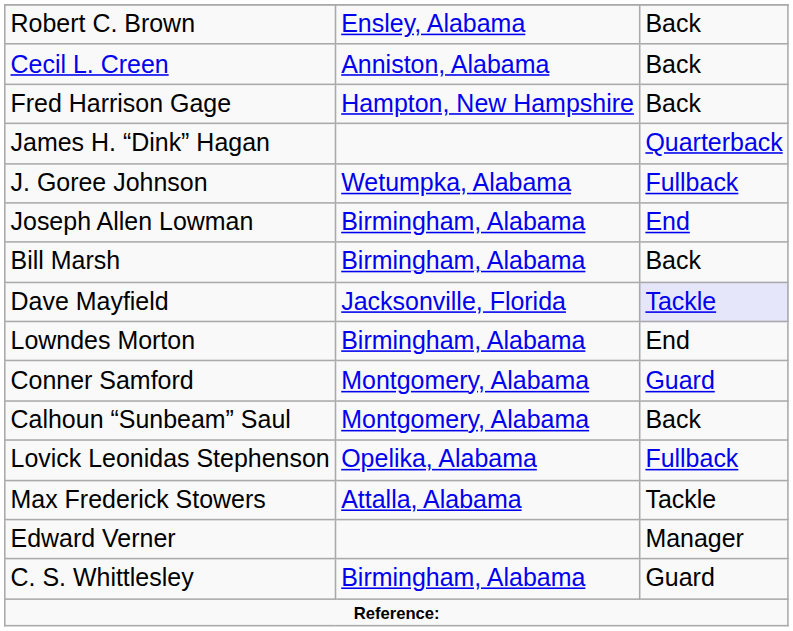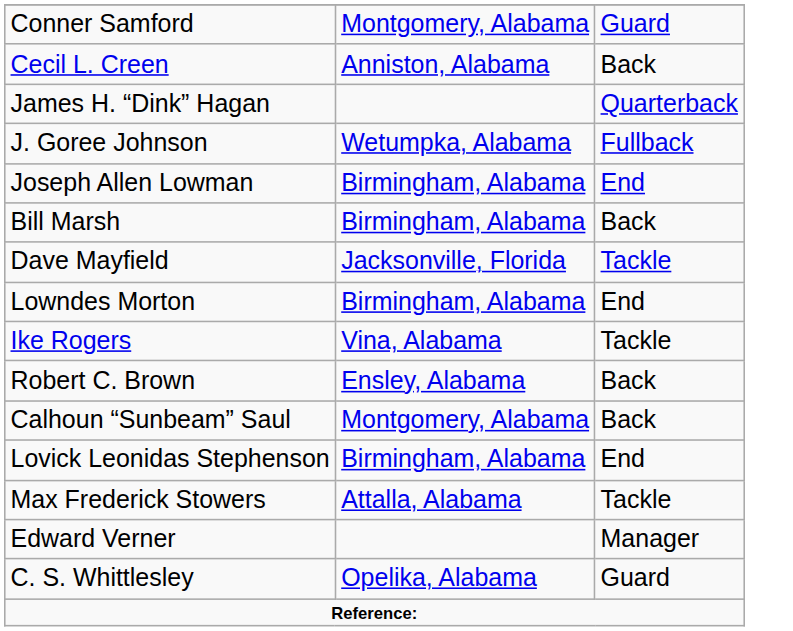rows swapped: Robert C. Brown <-> Conner Samford
- row: Fred Harrison Gage | Hampton, New Hampshire | Back
Dave Mayfield | column 3: lavender background -> no background
+ row: Ike Rogers | Vina, Alabama | Tackle
Lovick Leonidas Stephenson | column 2: Opelika, Alabama -> Birmingham, Alabama
Lovick Leonidas Stephenson | column 3: Fullback -> End
C. S. Whittlesley | column 2: Birmingham, Alabama -> Opelika, Alabama
